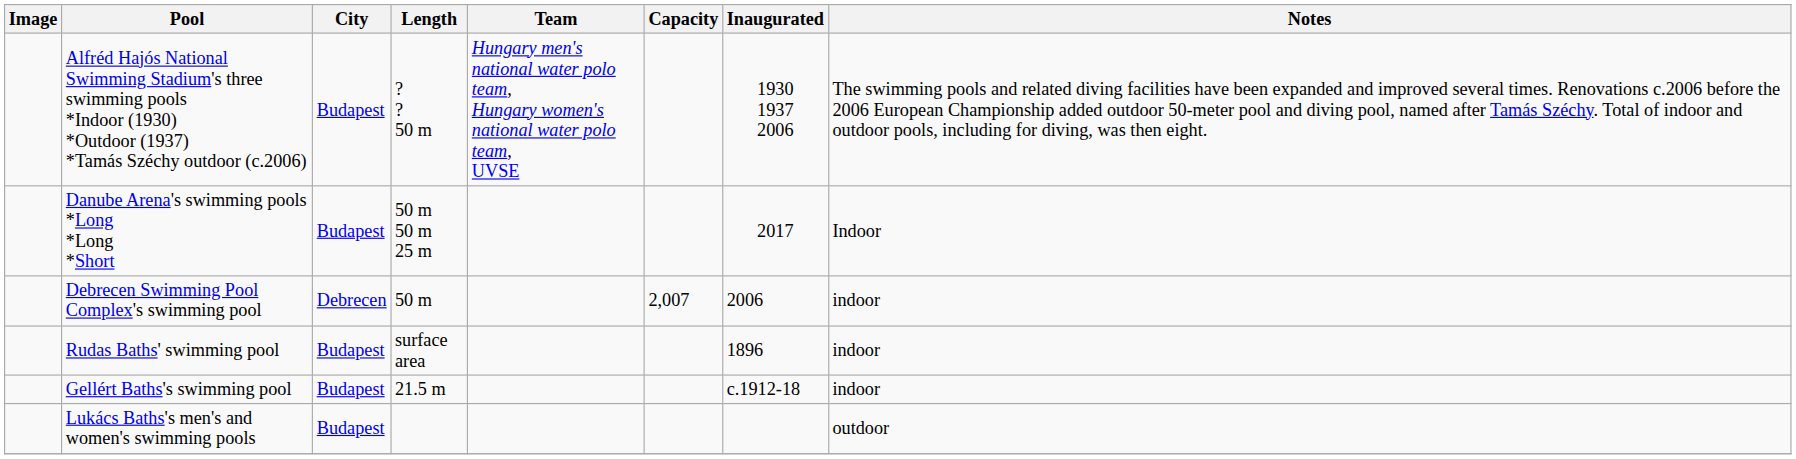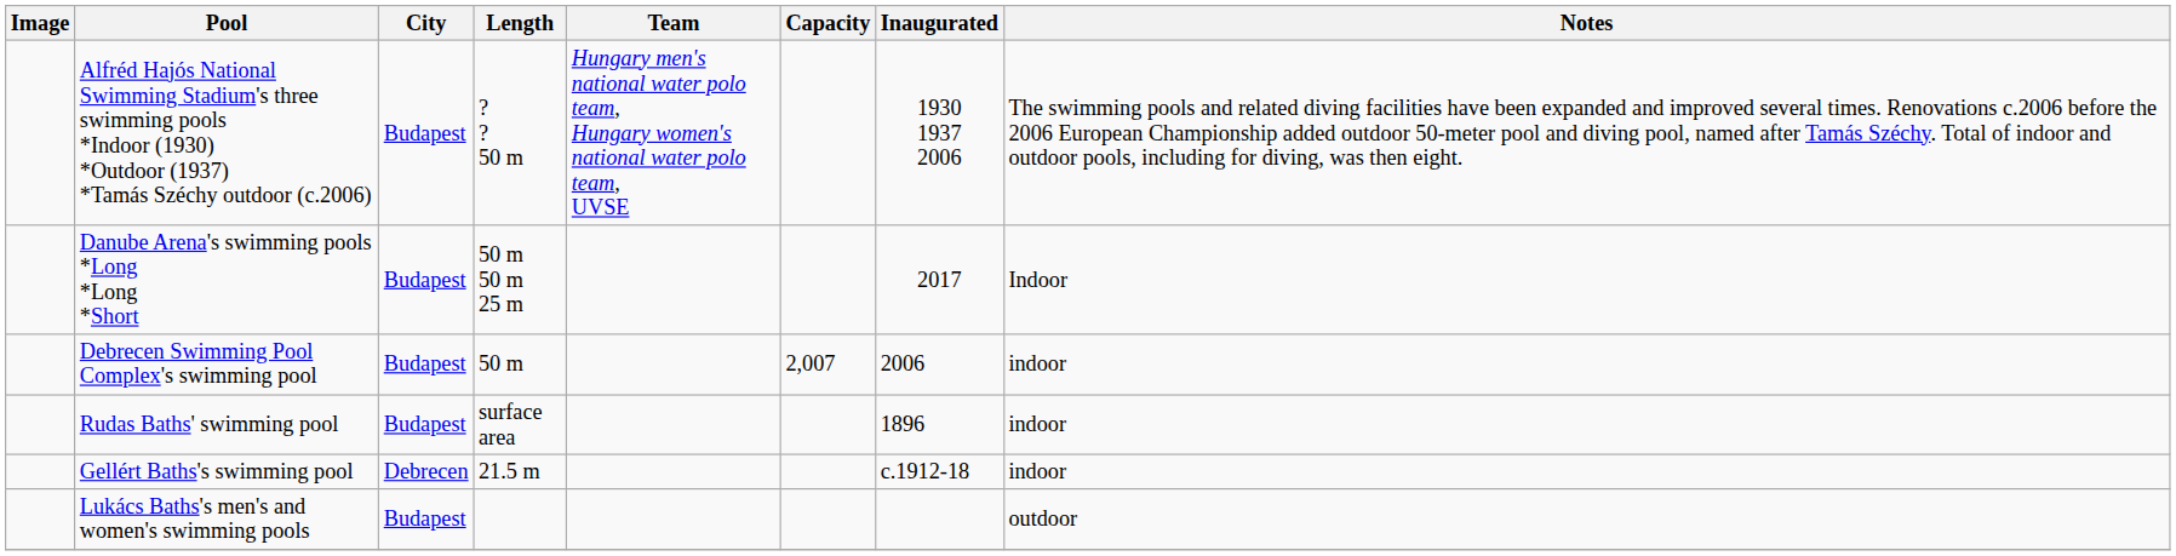Debrecen Swimming Pool Complex's swimming pool | City: Debrecen -> Budapest
Gellért Baths's swimming pool | City: Budapest -> Debrecen
